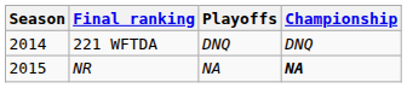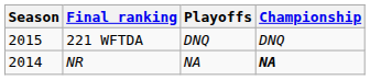221 WFTDA | Season: 2014 -> 2015
NR | Season: 2015 -> 2014
